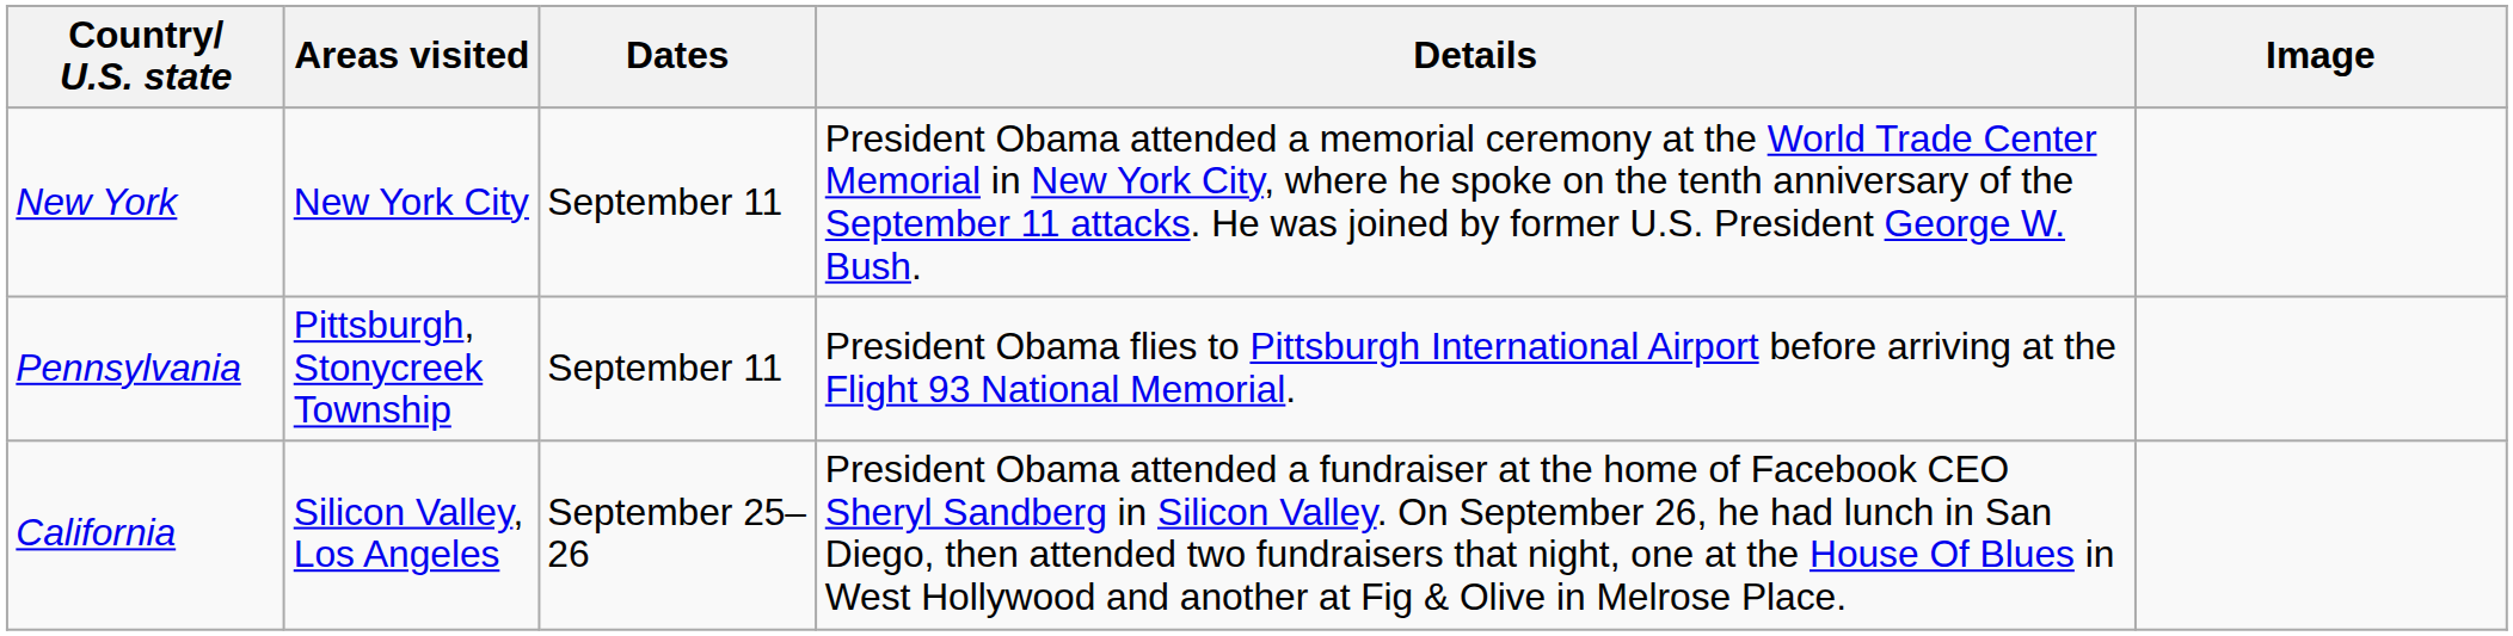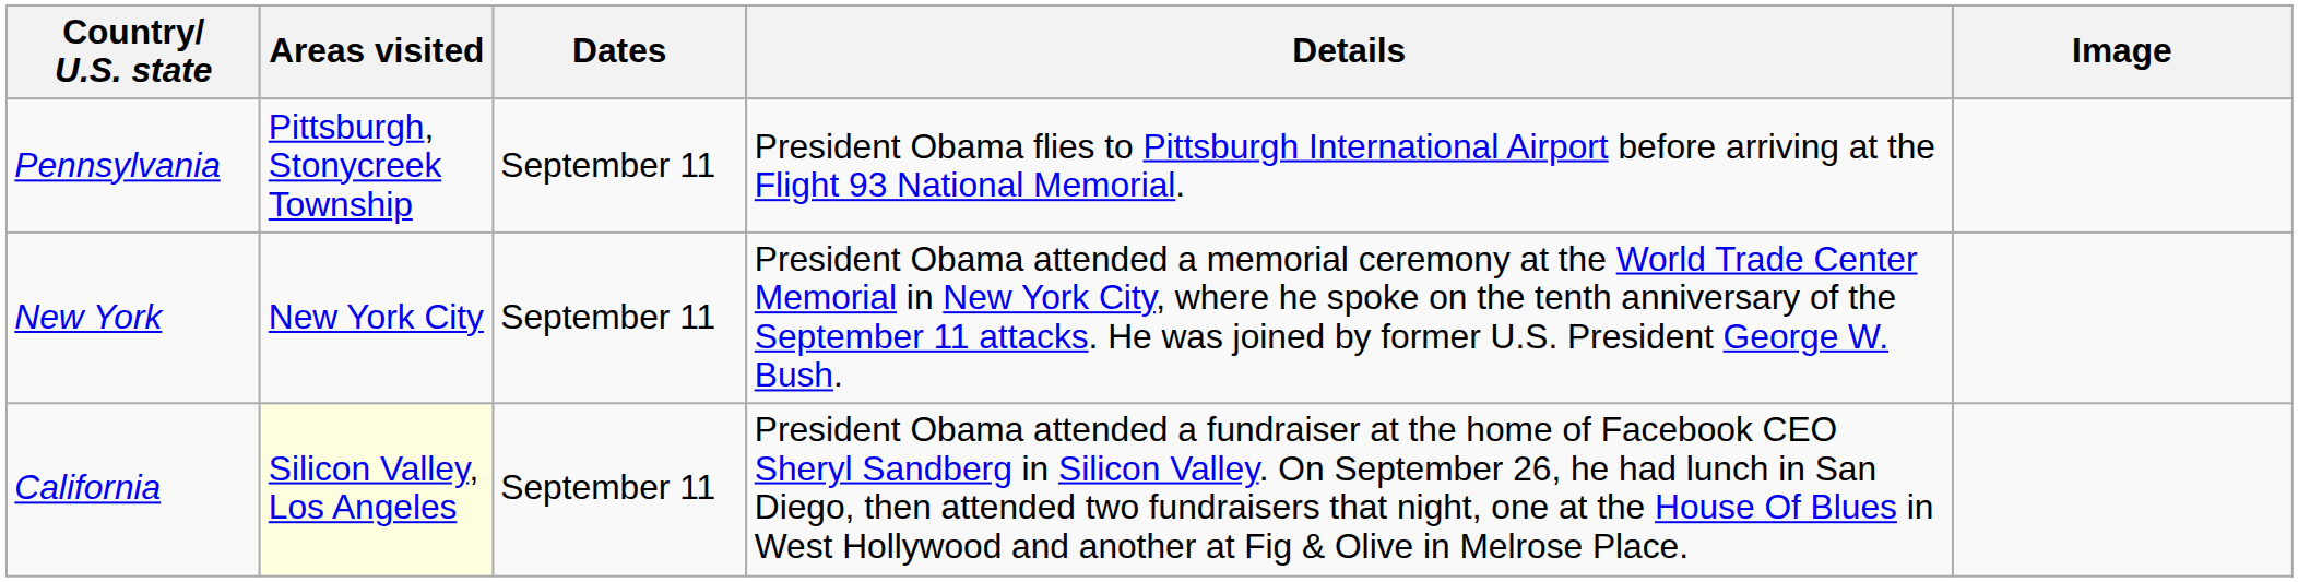rows swapped: New York <-> Pennsylvania
California | Areas visited: no background -> lightyellow background
California | Dates: September 25–26 -> September 11
